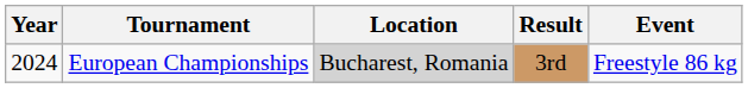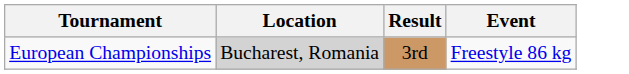- column: Year | 2024
